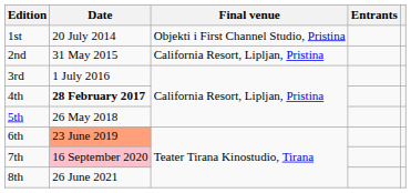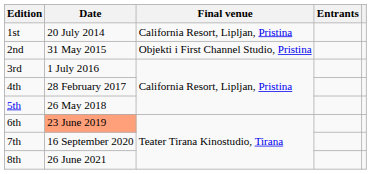1st | Final venue: Objekti i First Channel Studio, Pristina -> California Resort, Lipljan, Pristina
2nd | Final venue: California Resort, Lipljan, Pristina -> Objekti i First Channel Studio, Pristina
4th | Date: bold -> normal
7th | Date: pink background -> no background
